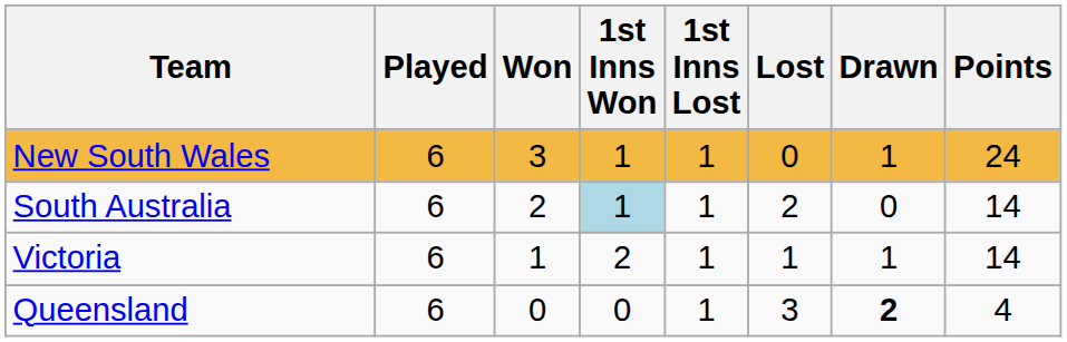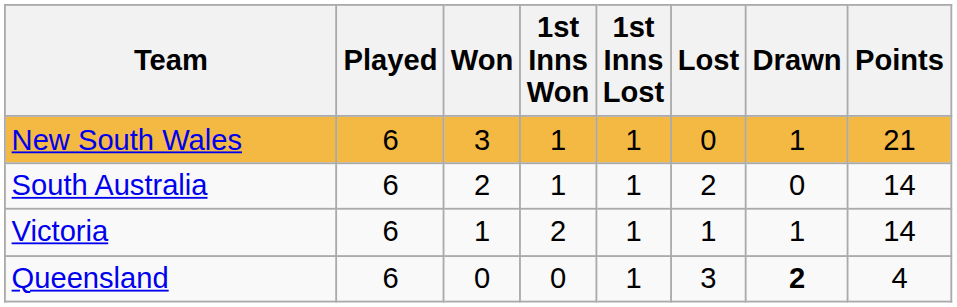New South Wales | Points: 24 -> 21
South Australia | 1st Inns Won: lightblue background -> no background
